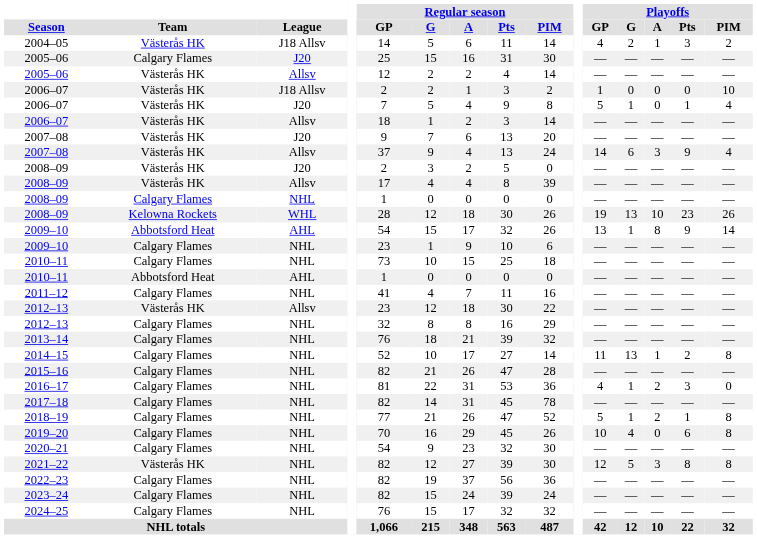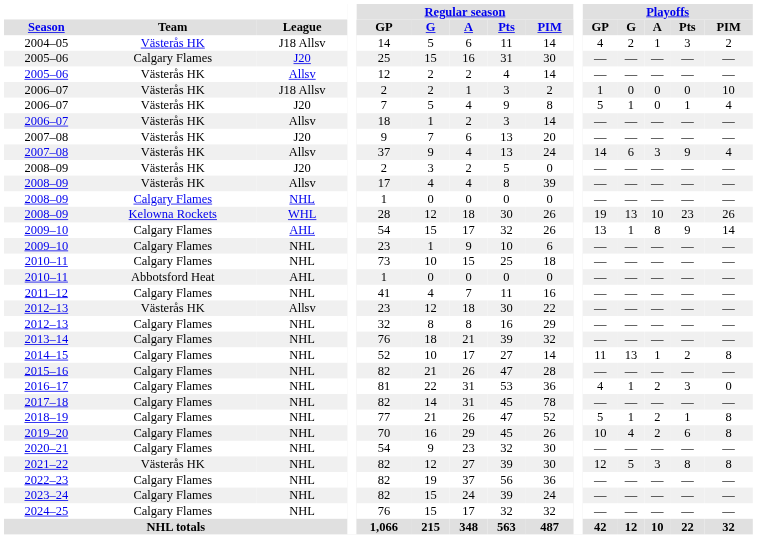2009–10 / AHL | Team: Abbotsford Heat -> Calgary Flames
2019–20 | Playoffs / A: 0 -> 2
